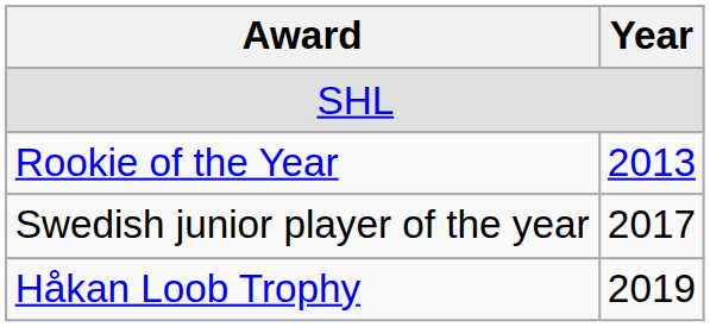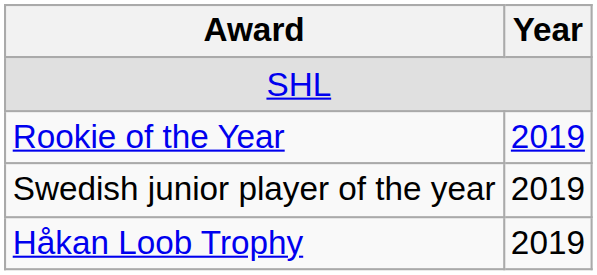Rookie of the Year | Year: 2013 -> 2019
Swedish junior player of the year | Year: 2017 -> 2019
